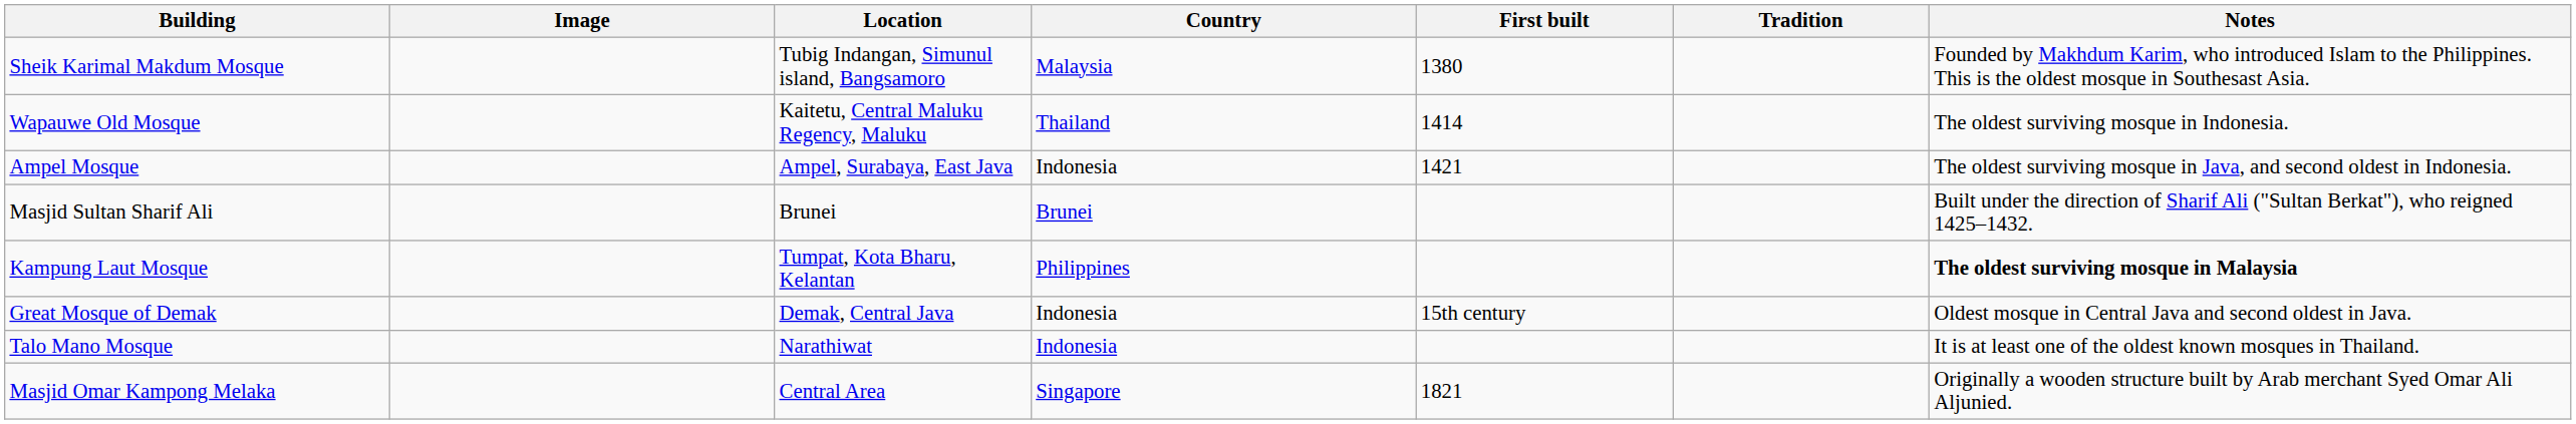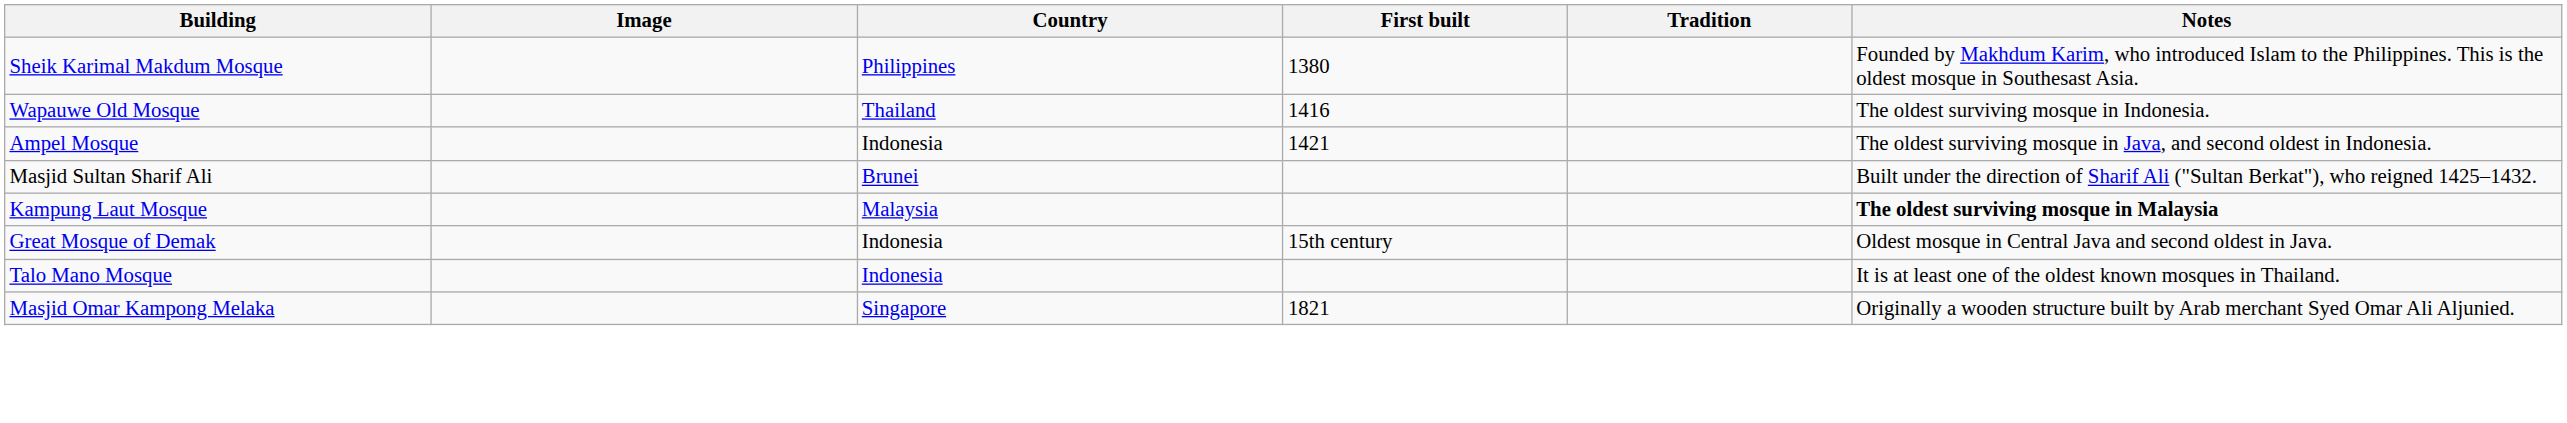- column: Location | Tubig Indangan, Simunul island, Bangsamoro | Kaitetu, Central Maluku Regency, Maluku | Ampel, Surabaya, East Java | Brunei | Tumpat, Kota Bharu, Kelantan | Demak, Central Java | Narathiwat | Central Area
Sheik Karimal Makdum Mosque | Country: Malaysia -> Philippines
Wapauwe Old Mosque | First built: 1414 -> 1416
Kampung Laut Mosque | Country: Philippines -> Malaysia
